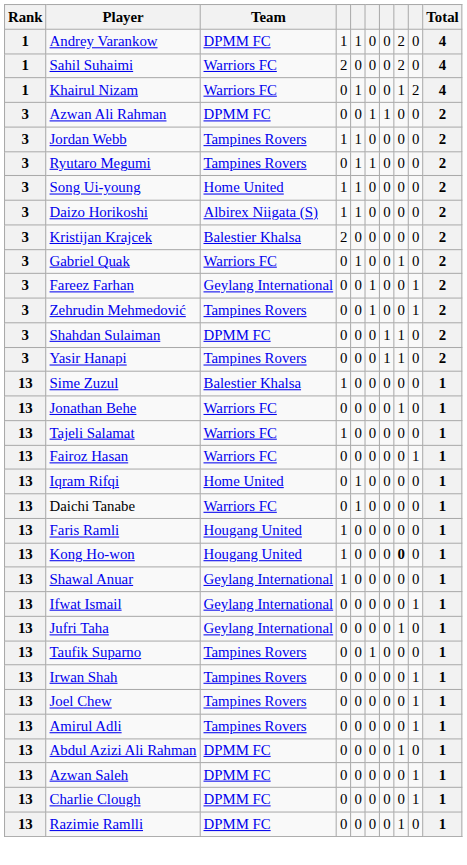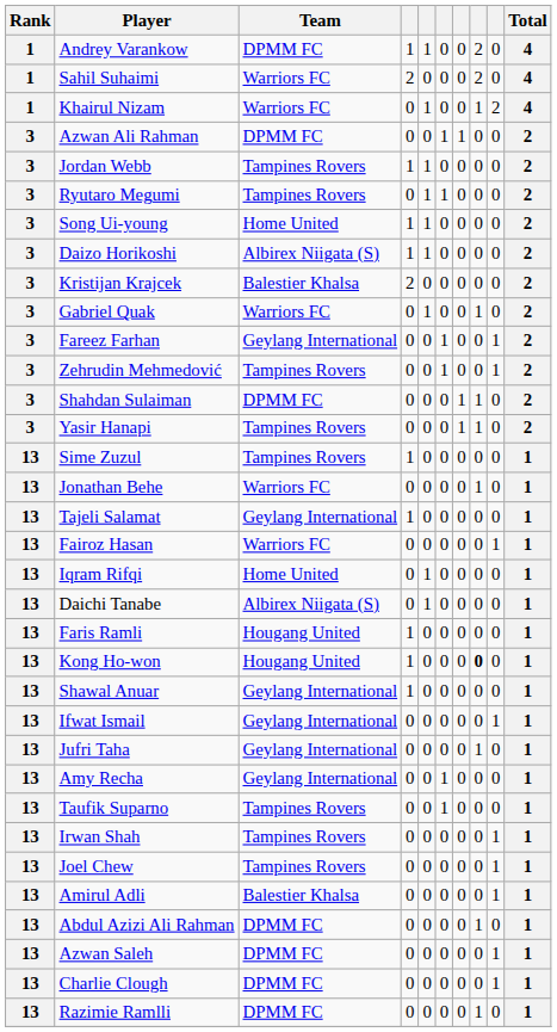Sime Zuzul | Team: Balestier Khalsa -> Tampines Rovers
Tajeli Salamat | Team: Warriors FC -> Geylang International
Daichi Tanabe | Team: Warriors FC -> Albirex Niigata (S)
+ row: 13 | Amy Recha | Geylang International | 0 | 0 | 1 | 0 | 0 | 0 | 1
Amirul Adli | Team: Tampines Rovers -> Balestier Khalsa
